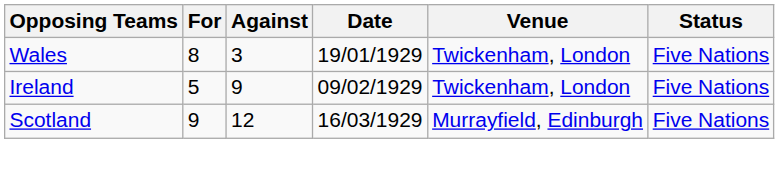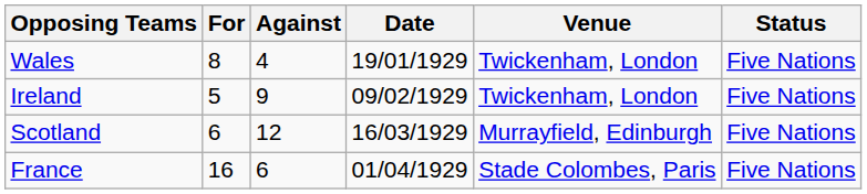Wales | Against: 3 -> 4
Scotland | For: 9 -> 6
+ row: France | 16 | 6 | 01/04/1929 | Stade Colombes, Paris | Five Nations
